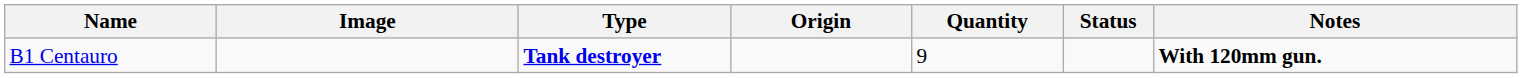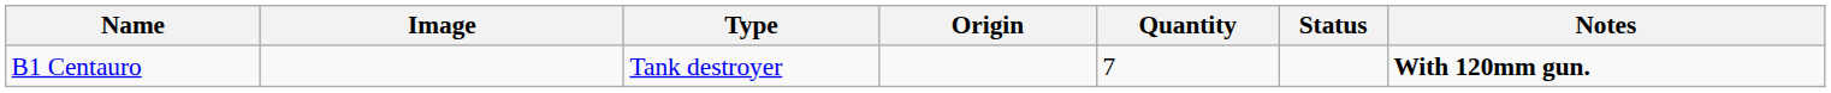B1 Centauro | Type: bold -> normal
B1 Centauro | Quantity: 9 -> 7
